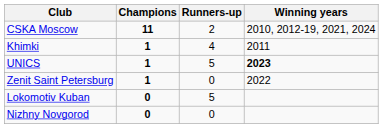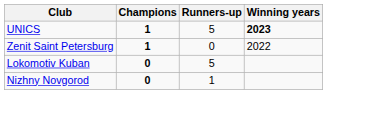- row: CSKA Moscow | 11 | 2 | 2010, 2012-19, 2021, 2024
- row: Khimki | 1 | 4 | 2011
Nizhny Novgorod | Runners-up: 0 -> 1
